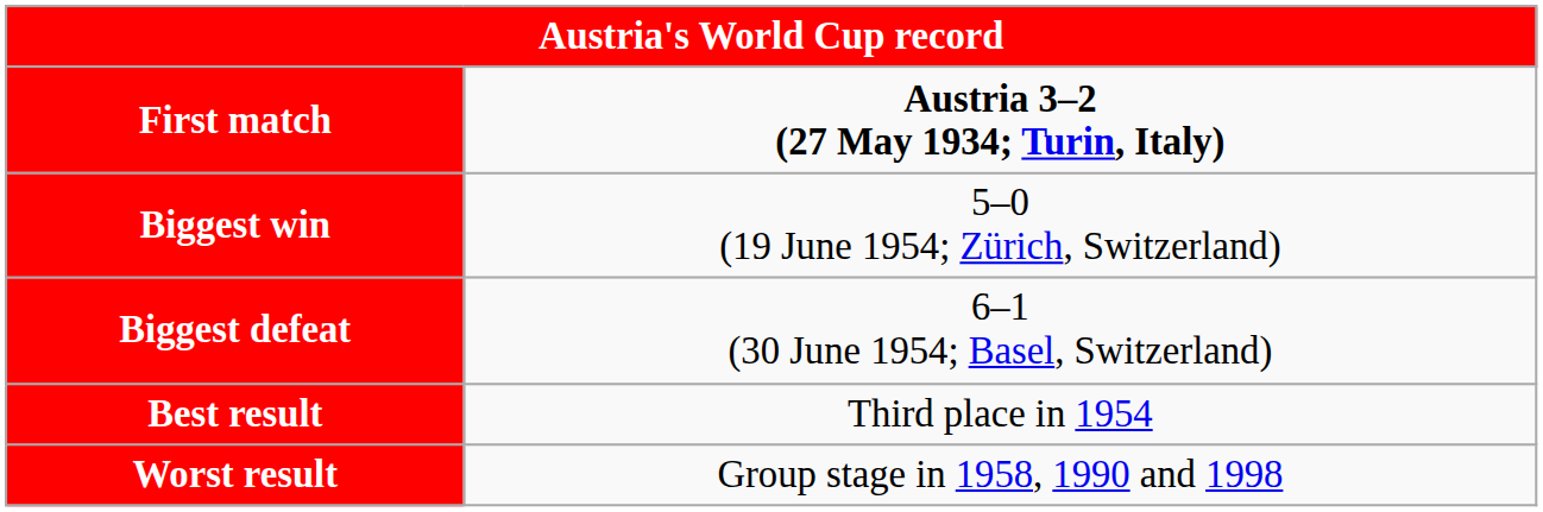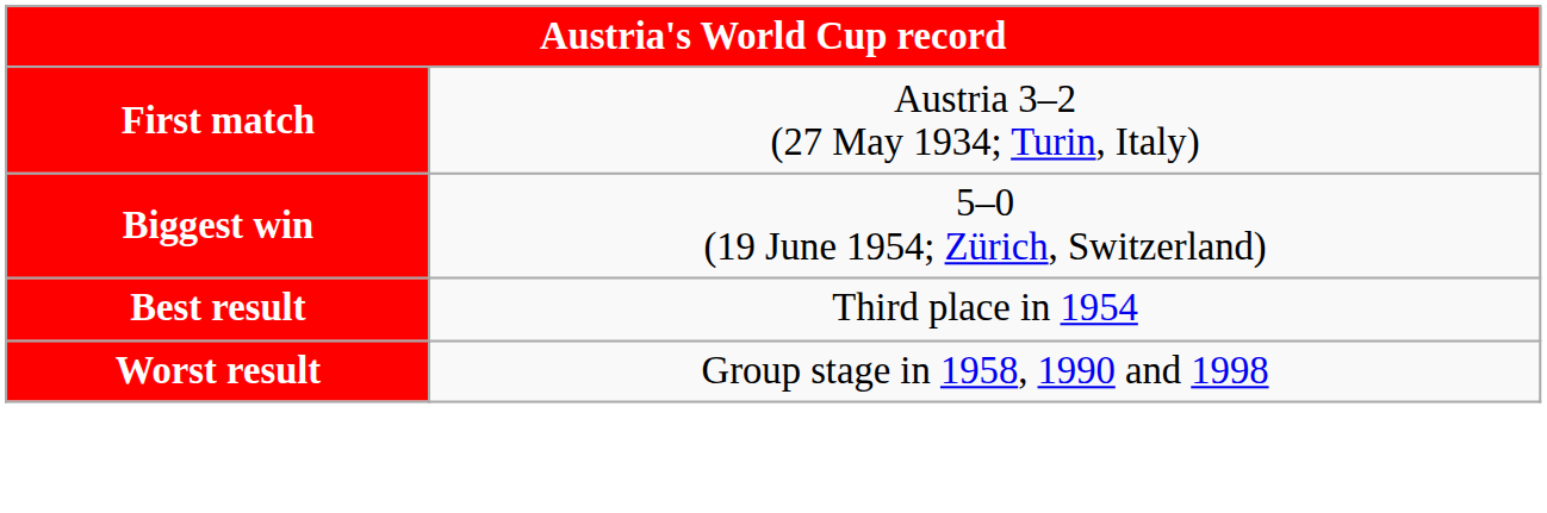First match | column 2: bold -> normal
- row: Biggest defeat | 6–1 (30 June 1954; Basel, Switzerland)
